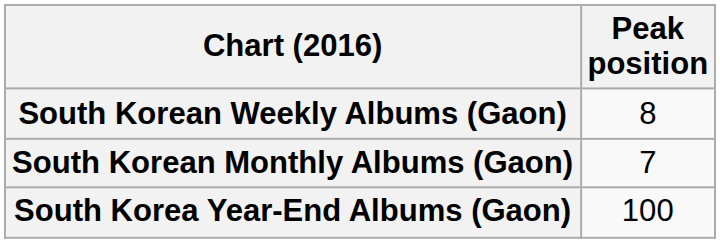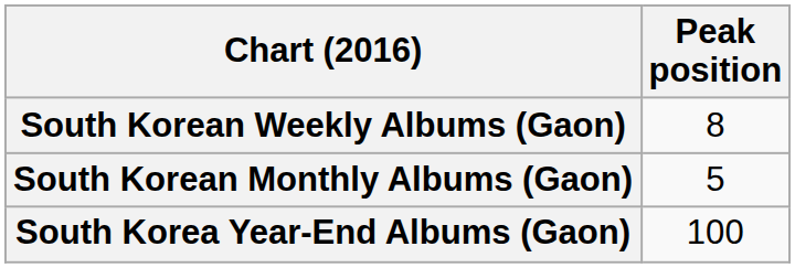South Korean Monthly Albums (Gaon) | Peak position: 7 -> 5
